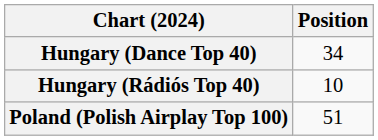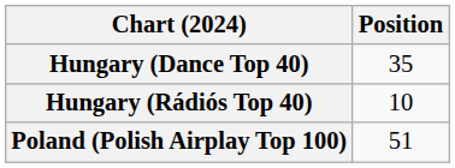Hungary (Dance Top 40) | Position: 34 -> 35
